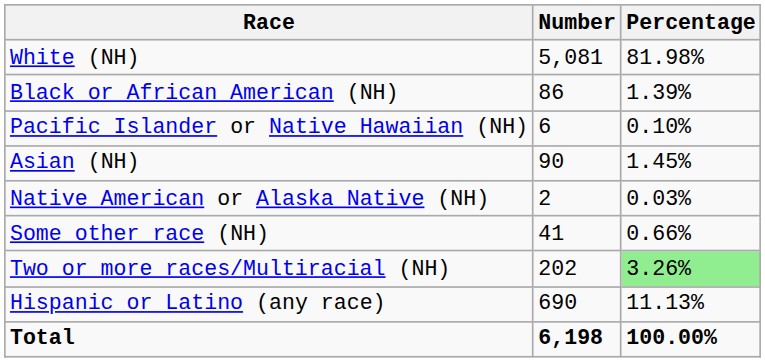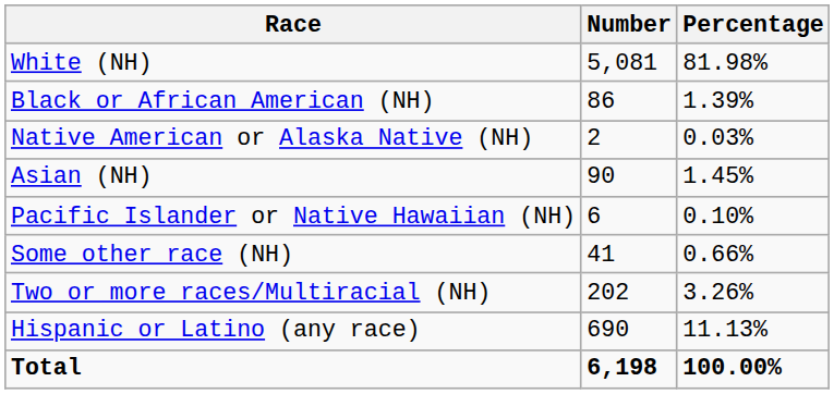rows swapped: Native American or Alaska Native (NH) <-> Pacific Islander or Native Hawaiian (NH)
Two or more races/Multiracial (NH) | Percentage: lightgreen background -> no background
